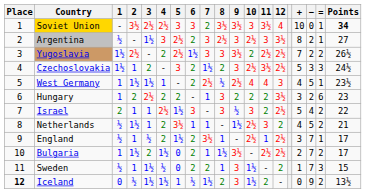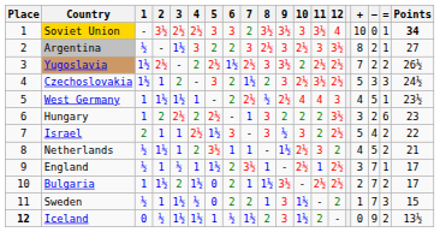Argentina | 5: 2½ -> 2
Yugoslavia | 7: 3 -> 2½
Hungary | 5: 2 -> 2½
England | 4: 2 -> 1
